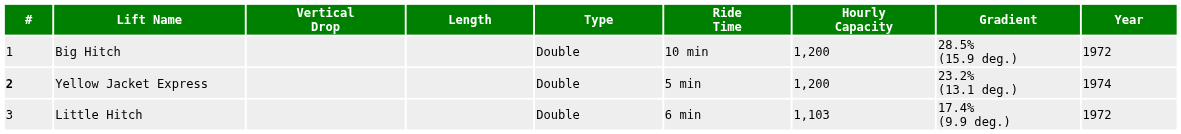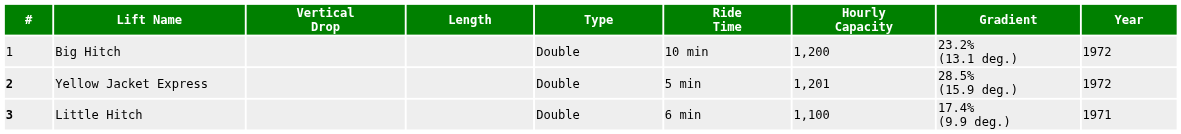Big Hitch | Gradient: 28.5% (15.9 deg.) -> 23.2% (13.1 deg.)
Yellow Jacket Express | Hourly Capacity: 1,200 -> 1,201
Yellow Jacket Express | Gradient: 23.2% (13.1 deg.) -> 28.5% (15.9 deg.)
Yellow Jacket Express | Year: 1974 -> 1972
Little Hitch | #: normal -> bold
Little Hitch | Hourly Capacity: 1,103 -> 1,100
Little Hitch | Year: 1972 -> 1971
